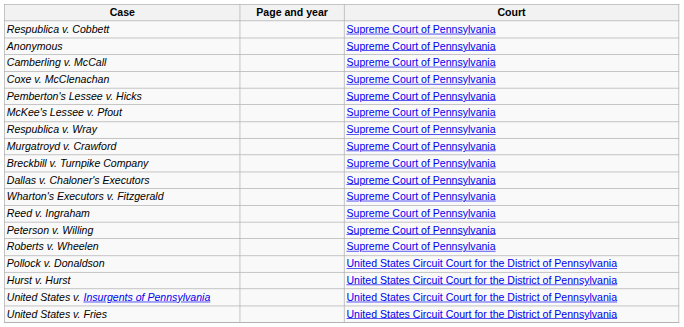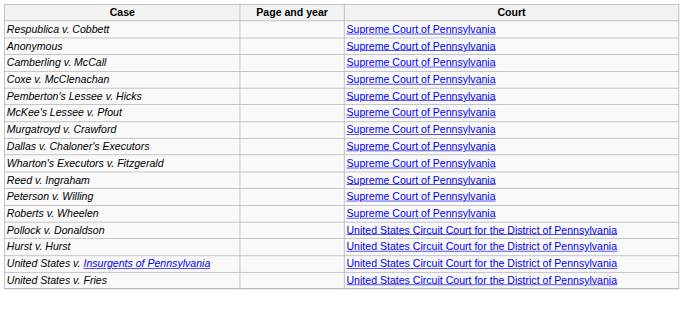- row: Respublica v. Wray | Supreme Court of Pennsylvania
- row: Breckbill v. Turnpike Company | Supreme Court of Pennsylvania
